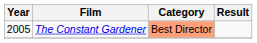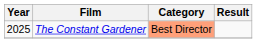The Constant Gardener | Year: 2005 -> 2025
